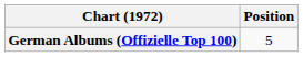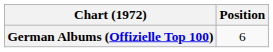German Albums (Offizielle Top 100) | Position: 5 -> 6
